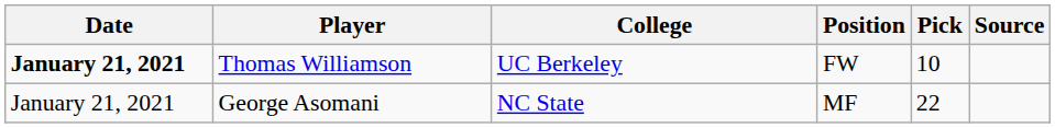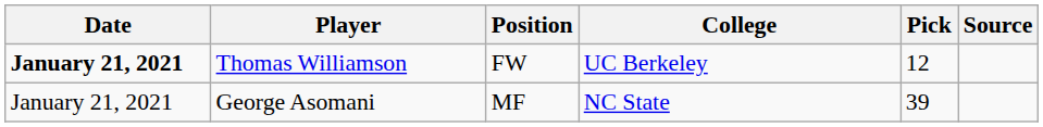columns swapped: Position <-> College
Thomas Williamson | Pick: 10 -> 12
George Asomani | Pick: 22 -> 39
